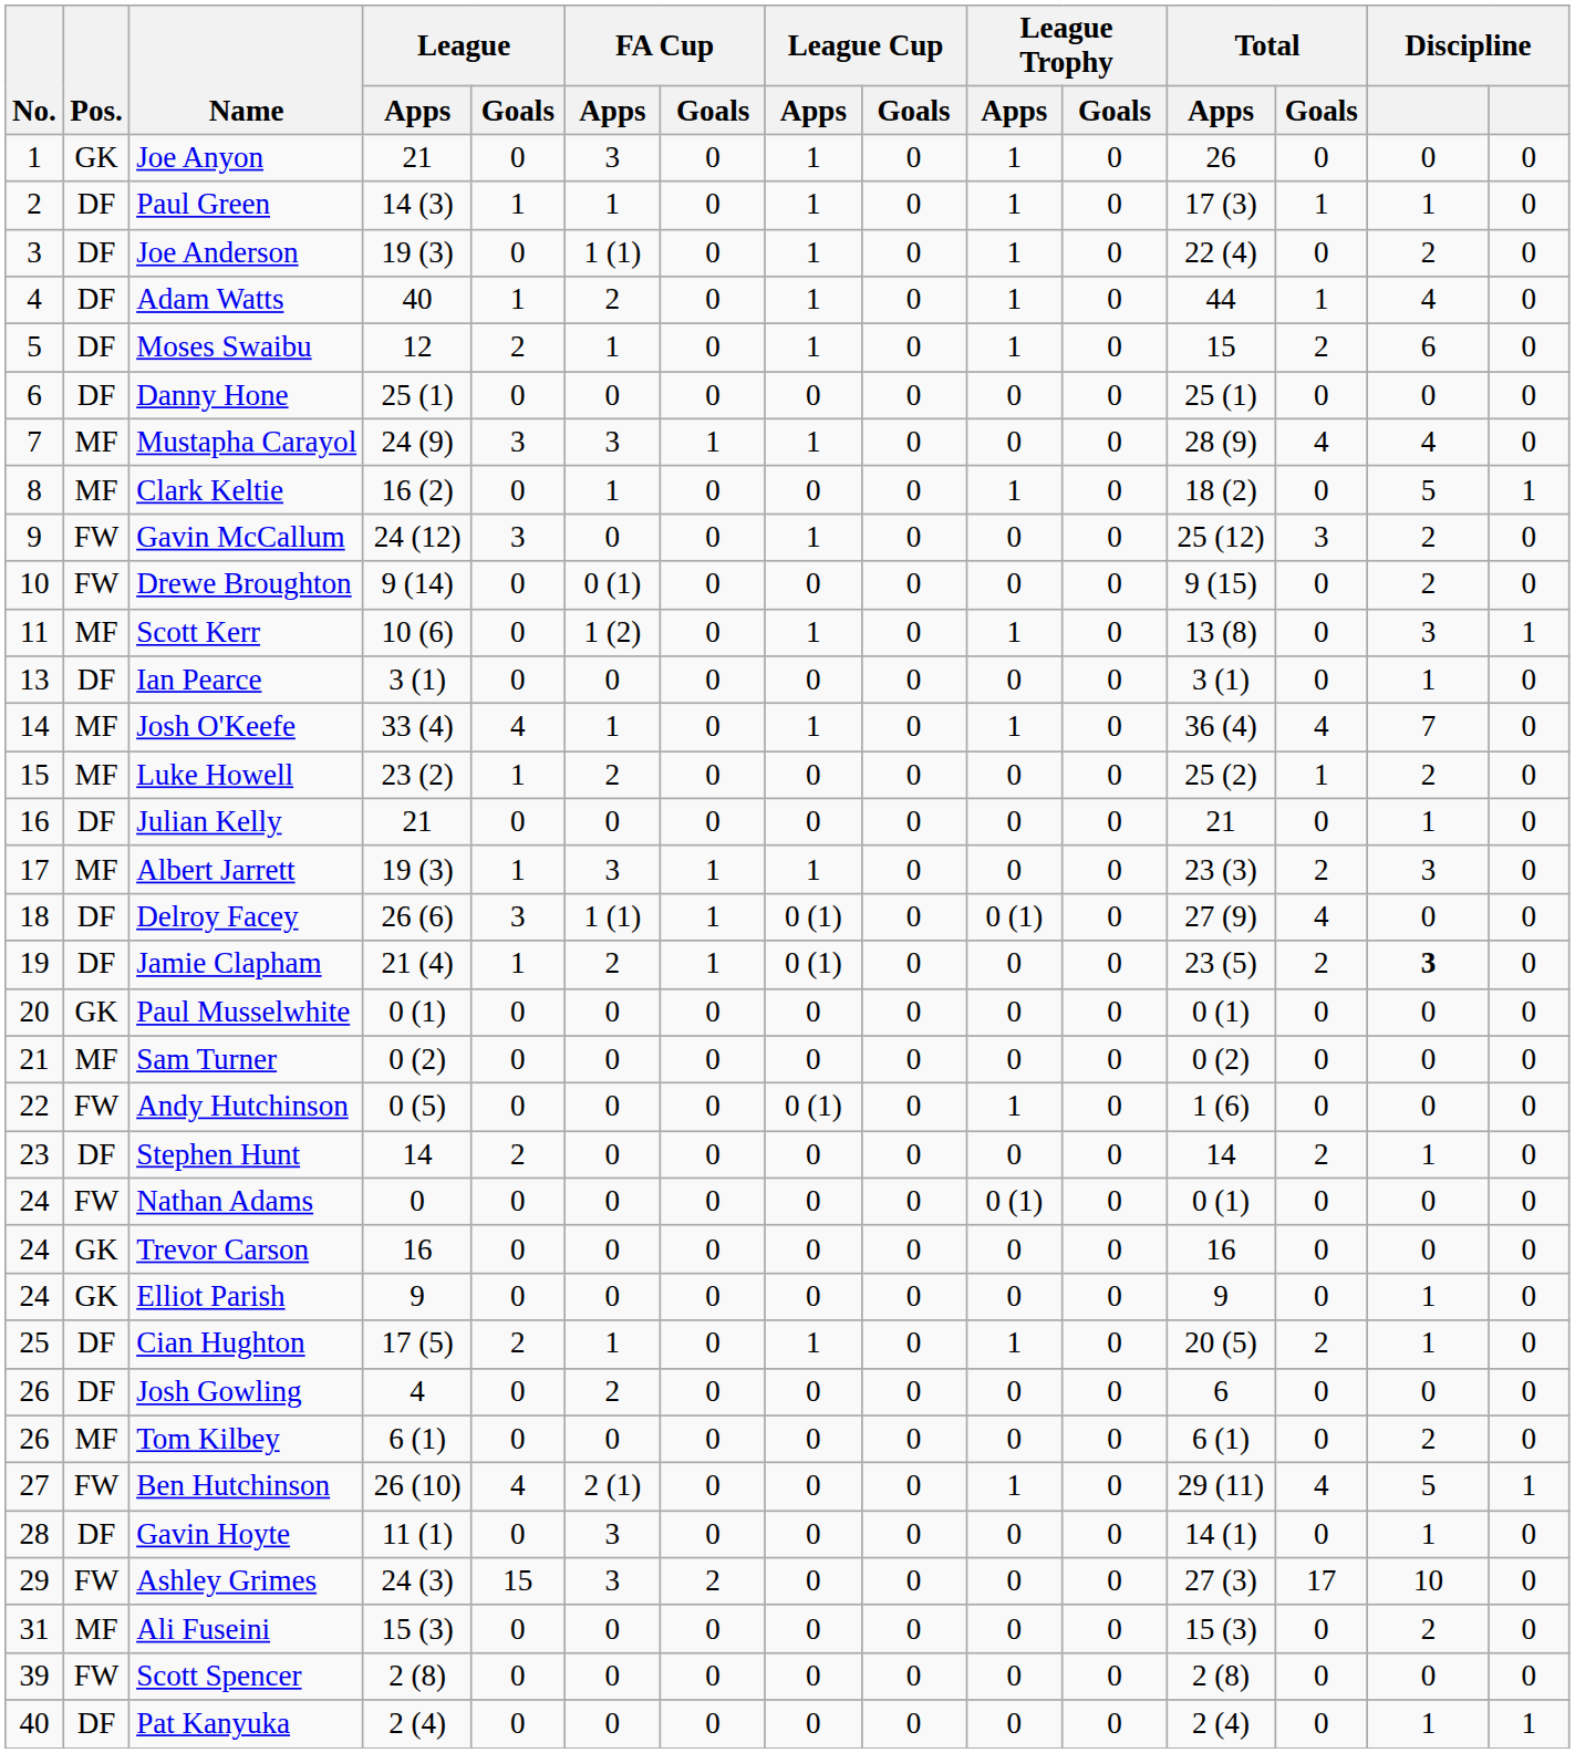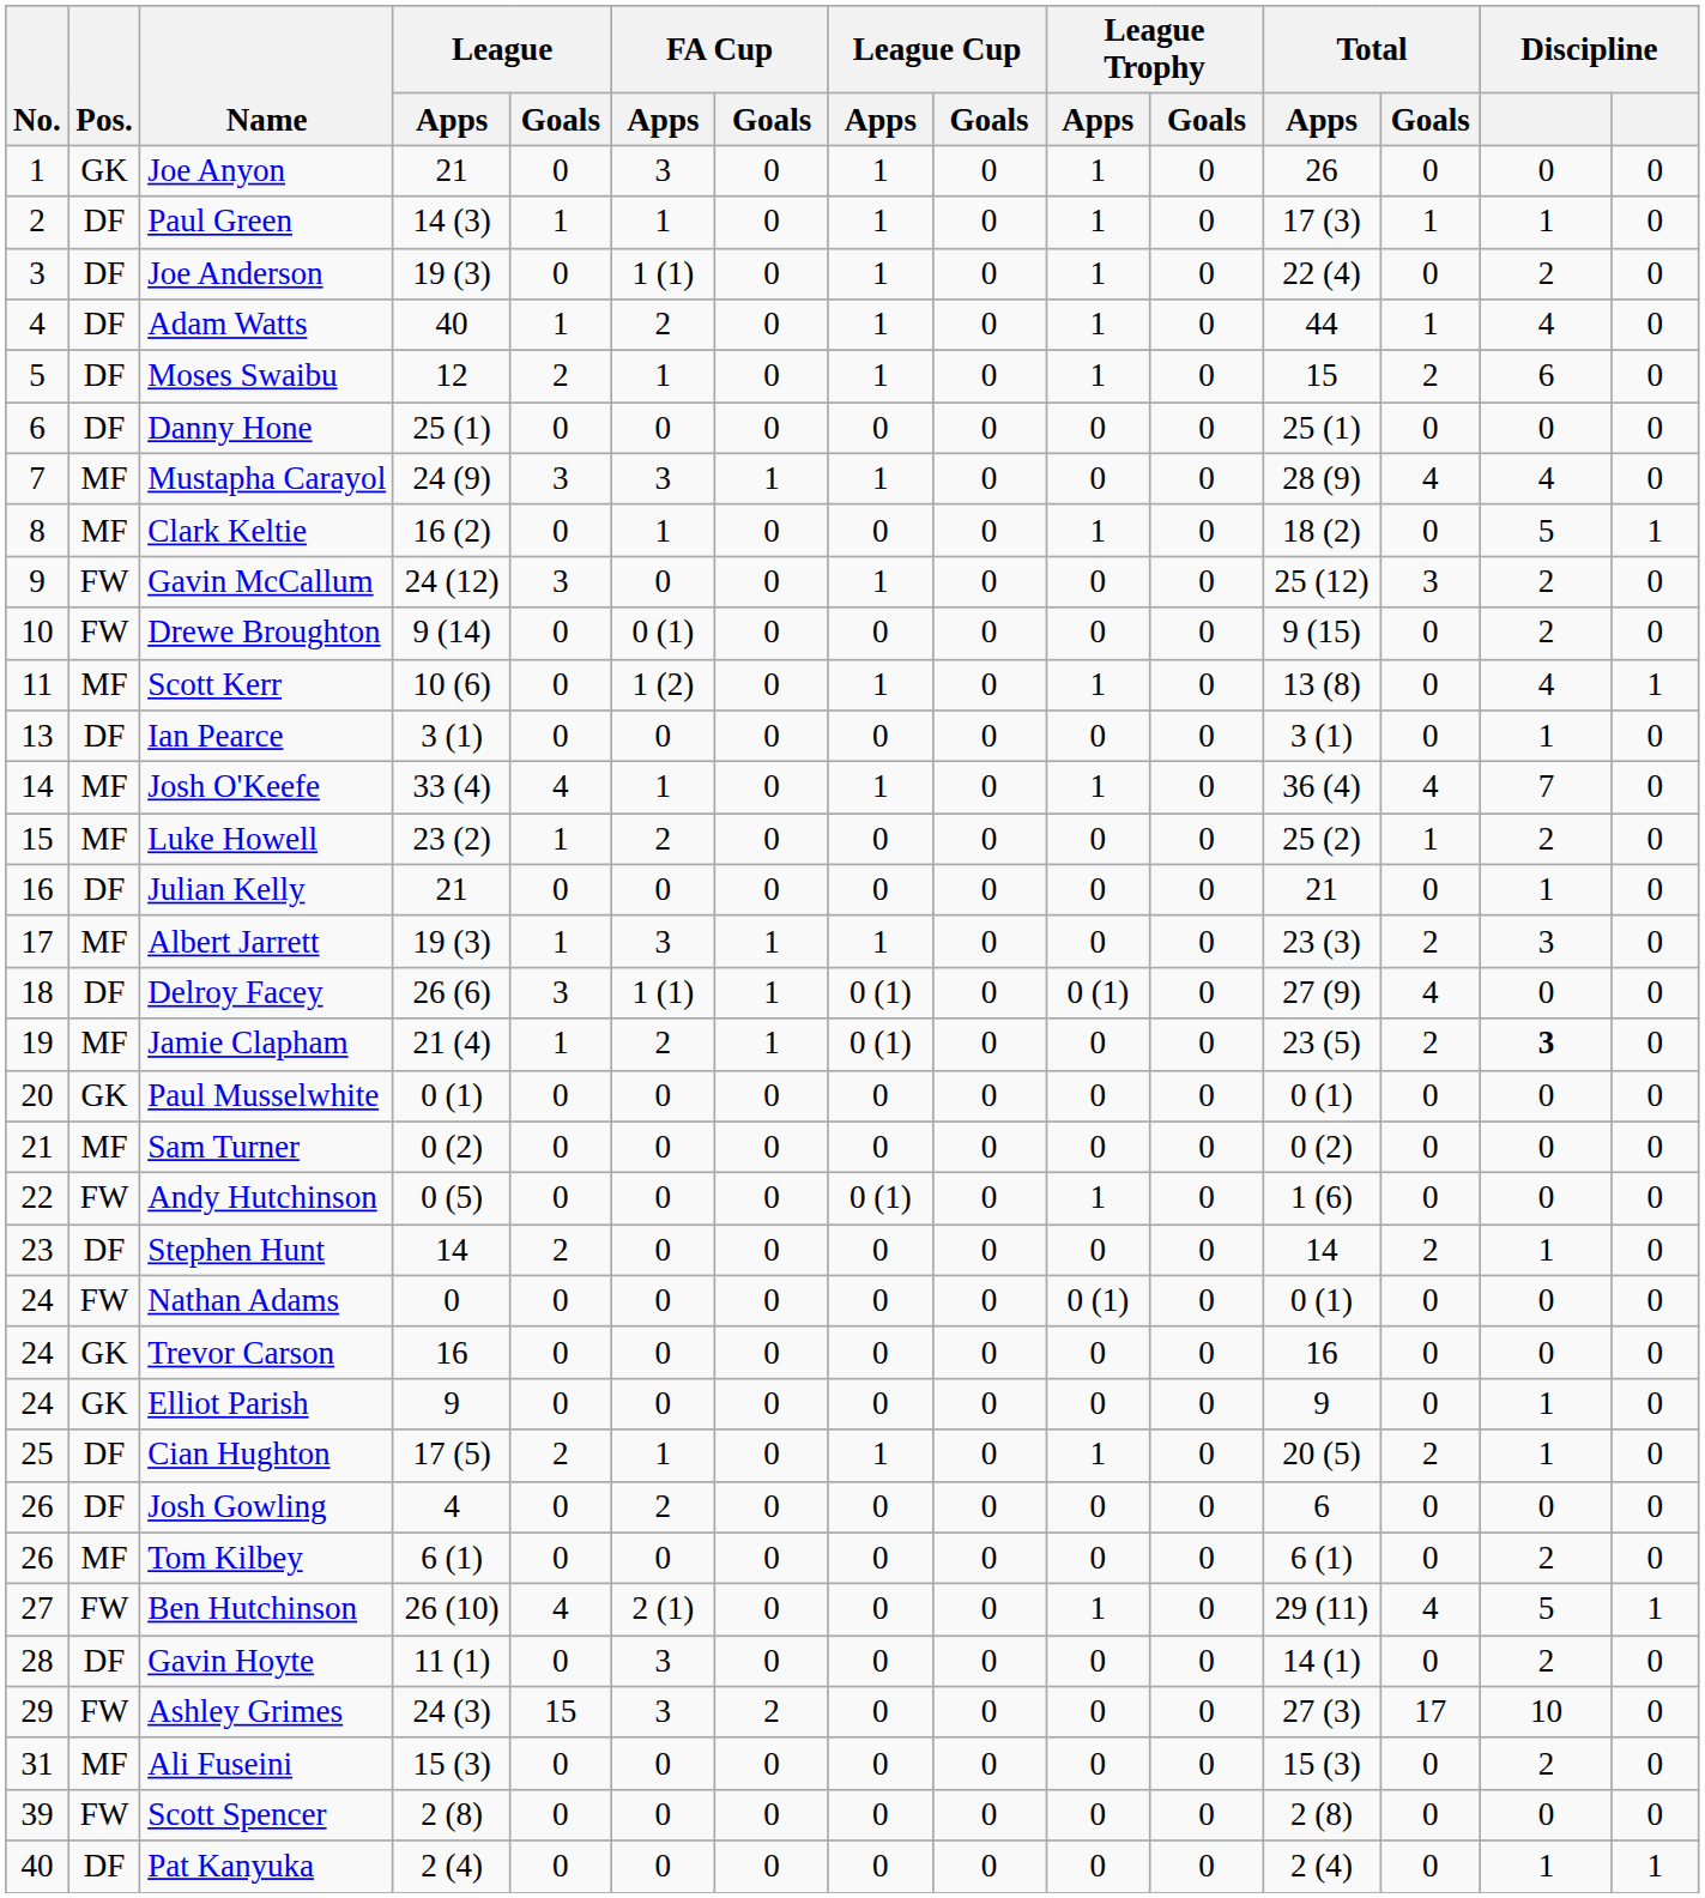Scott Kerr | column 14: 3 -> 4
Jamie Clapham | Pos.: DF -> MF
Gavin Hoyte | column 14: 1 -> 2
